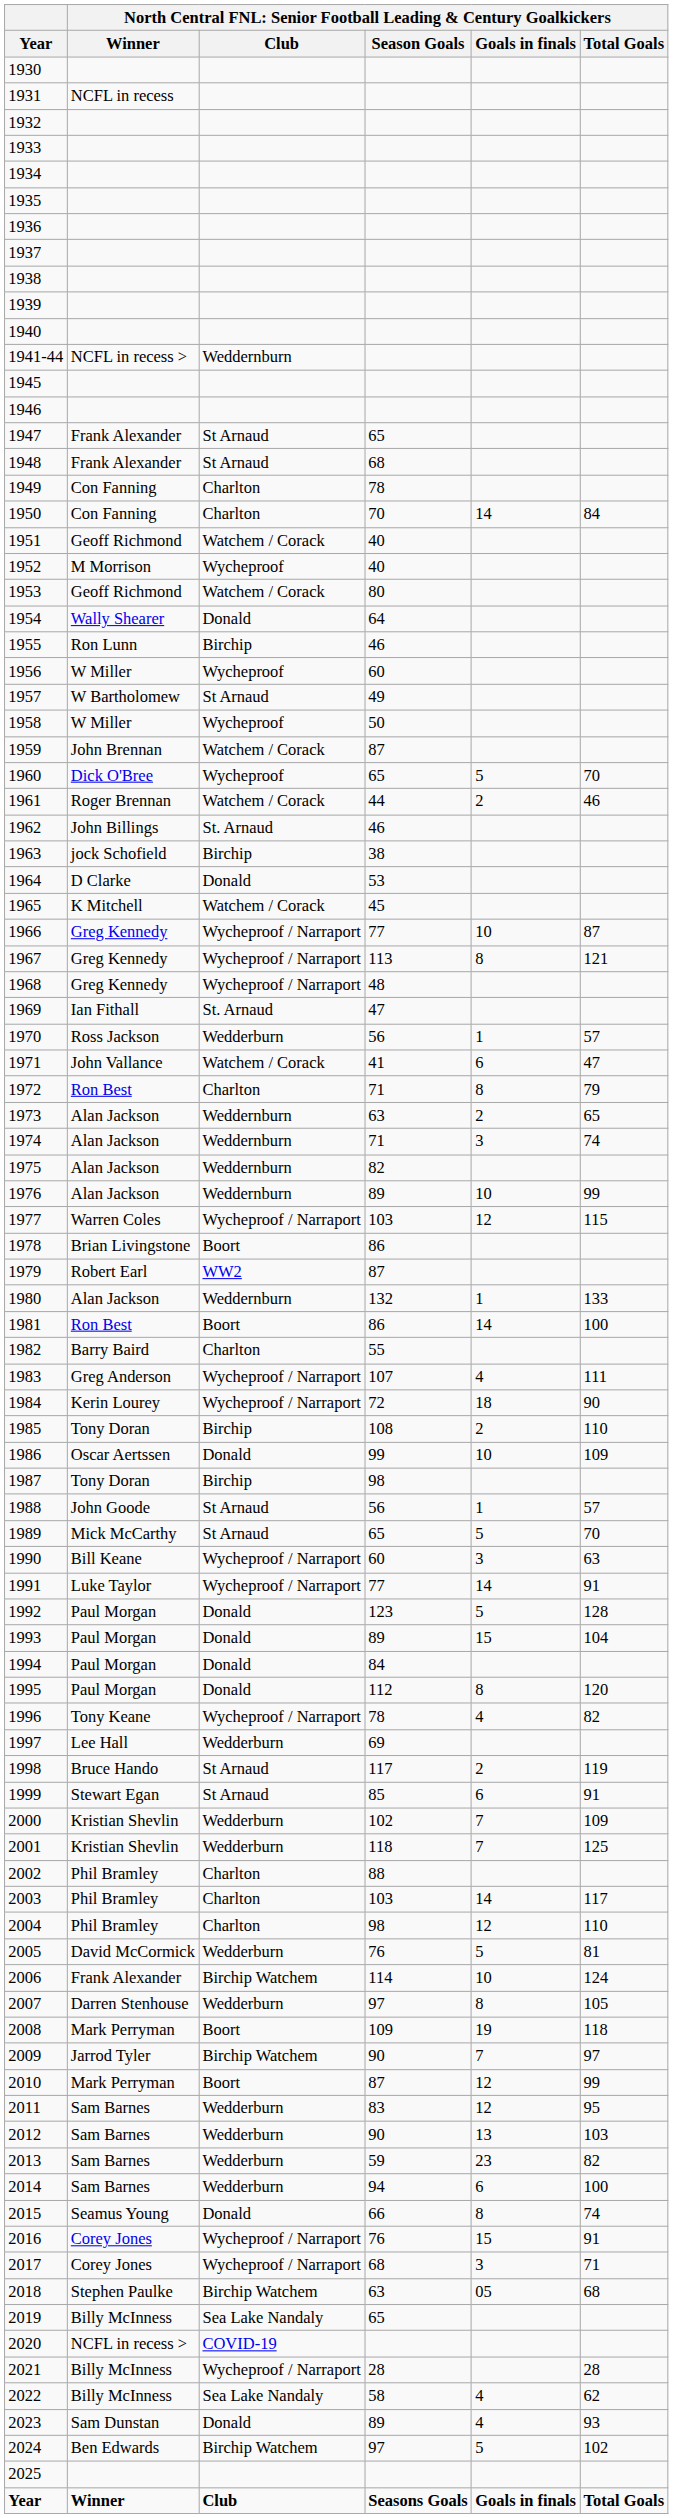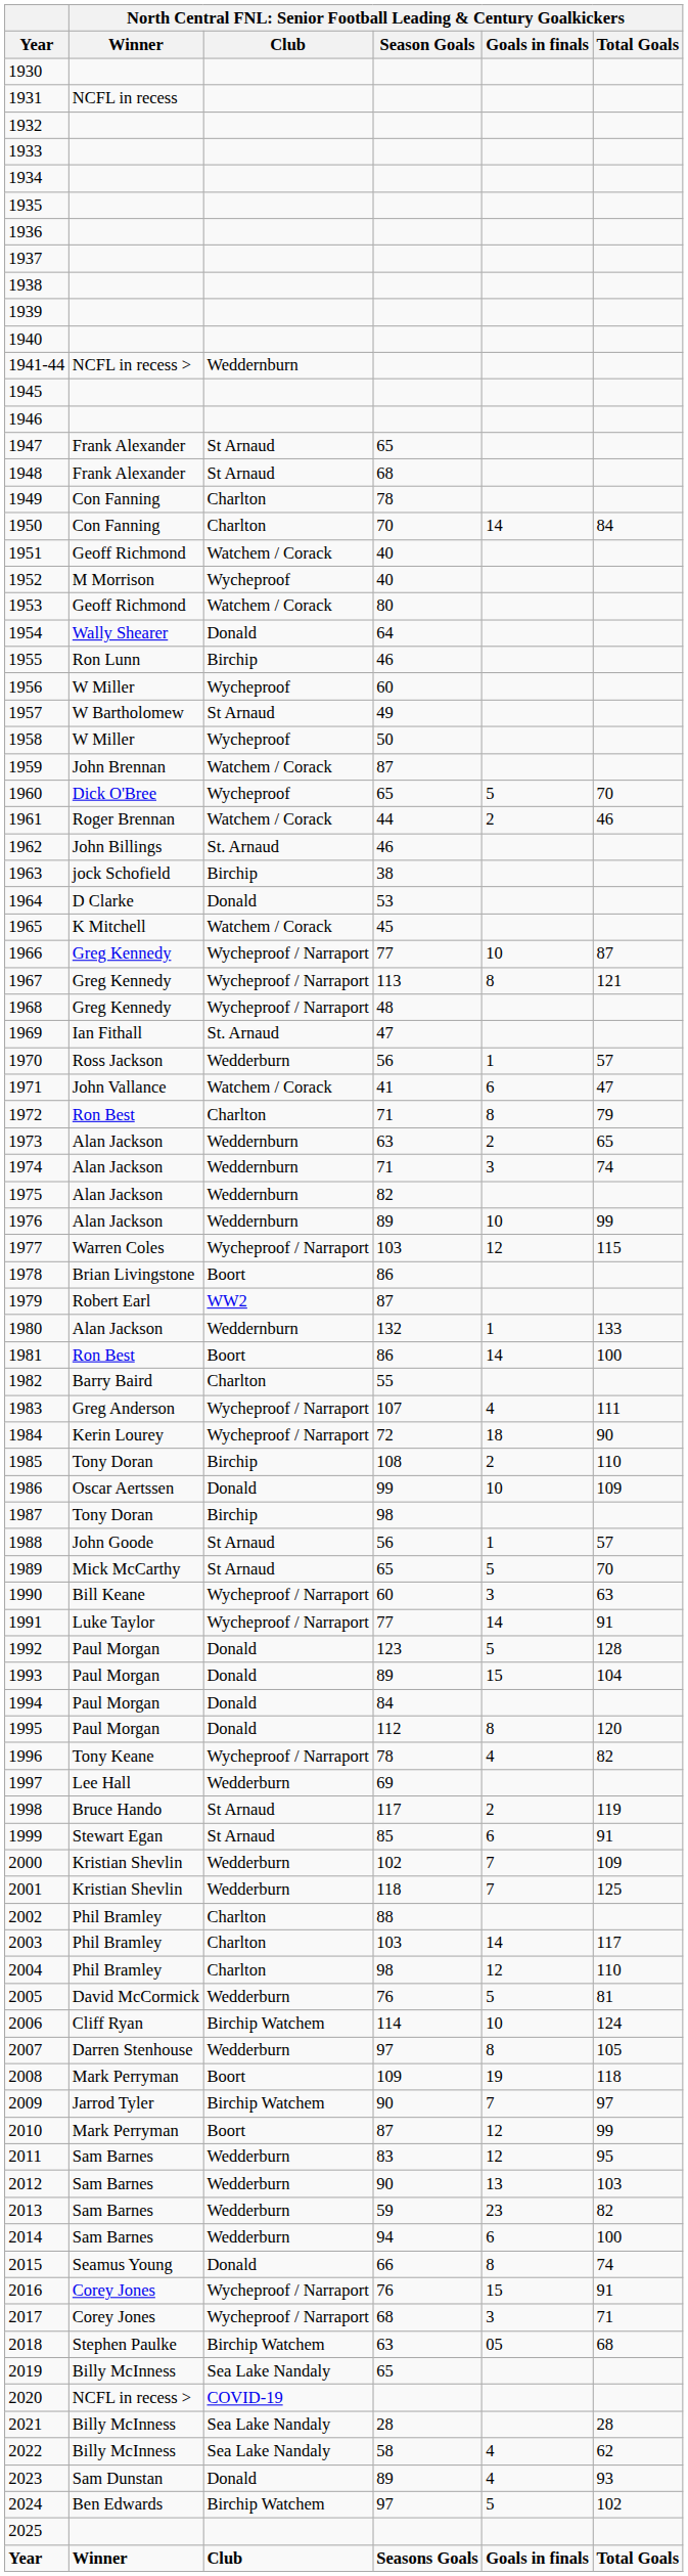2006 | column 2: Frank Alexander -> Cliff Ryan
2021 | column 3: Wycheproof / Narraport -> Sea Lake Nandaly
